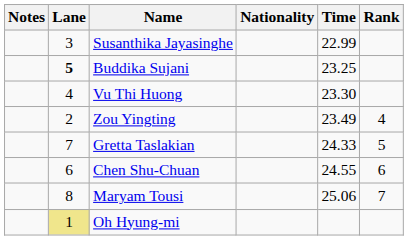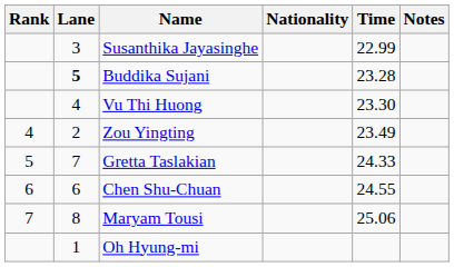columns swapped: Rank <-> Notes
Buddika Sujani | Time: 23.25 -> 23.28
Oh Hyung-mi | Lane: khaki background -> no background
